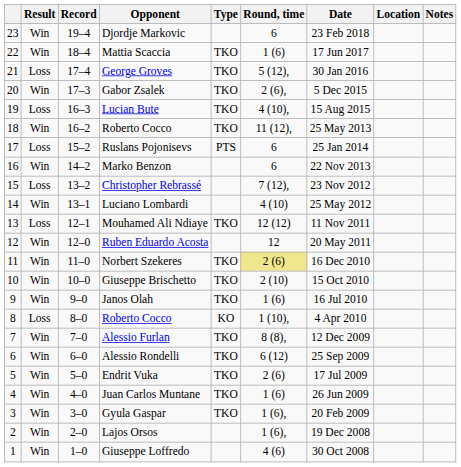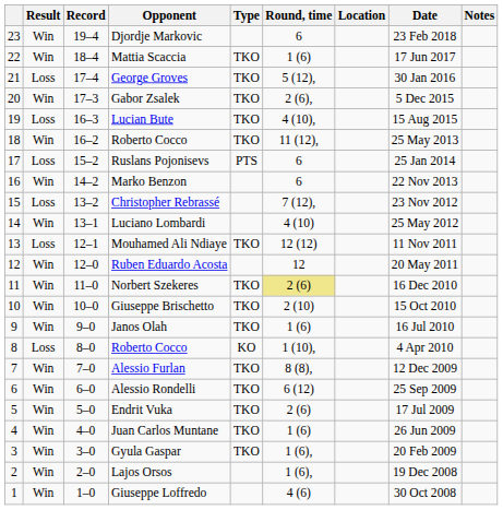columns swapped: Date <-> Location
